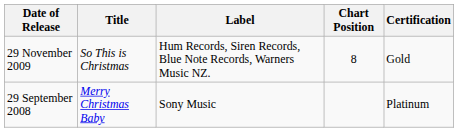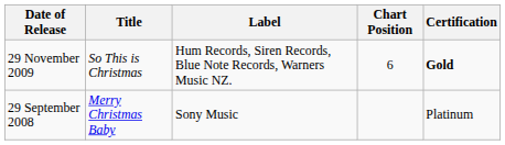29 November 2009 | Chart Position: 8 -> 6
29 November 2009 | Certification: normal -> bold
